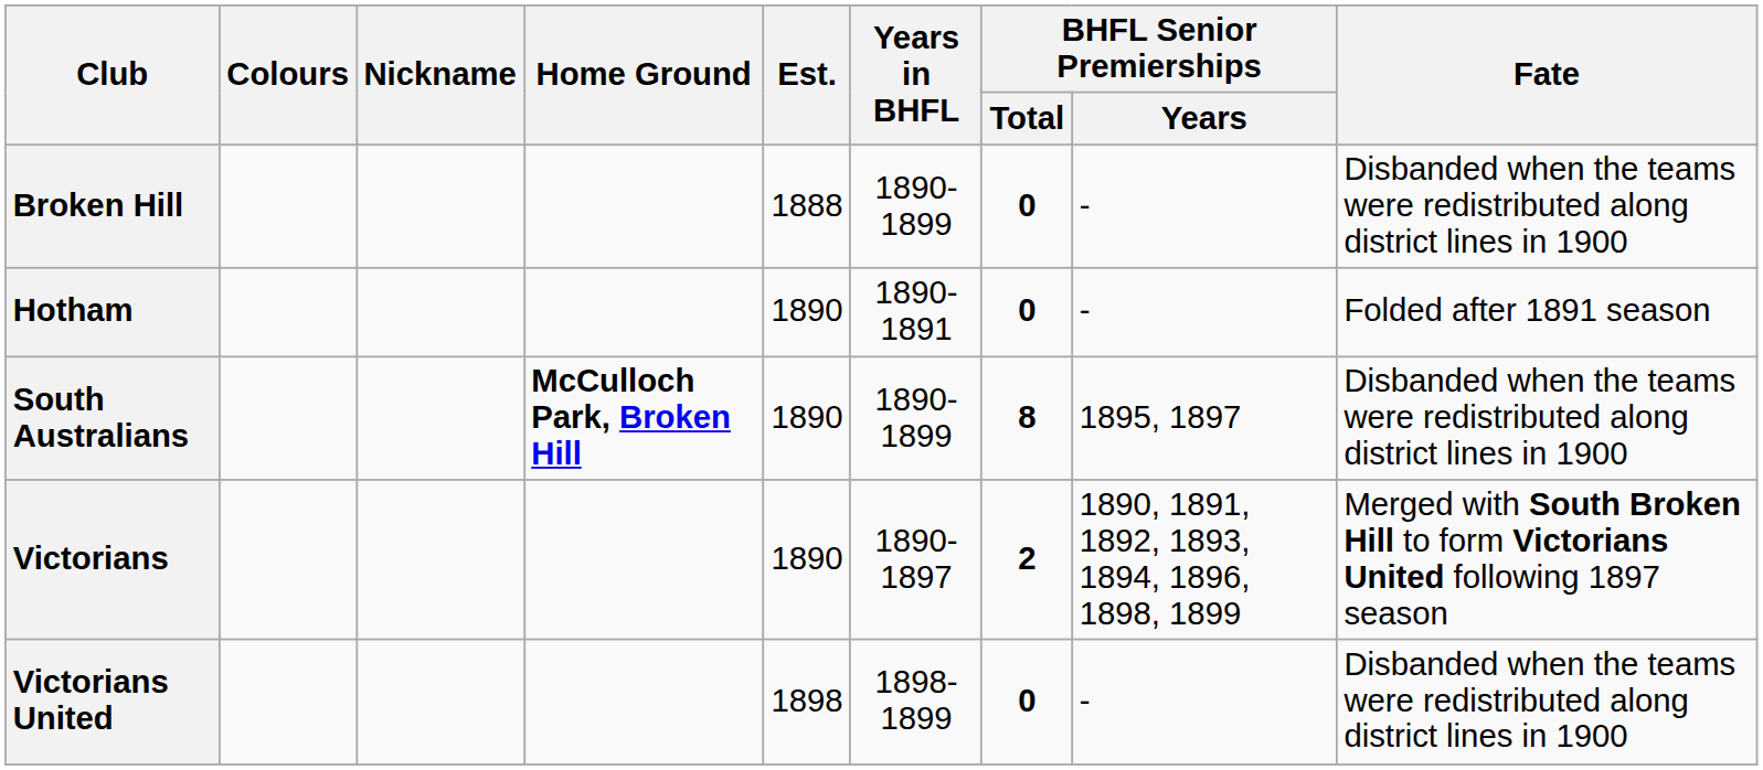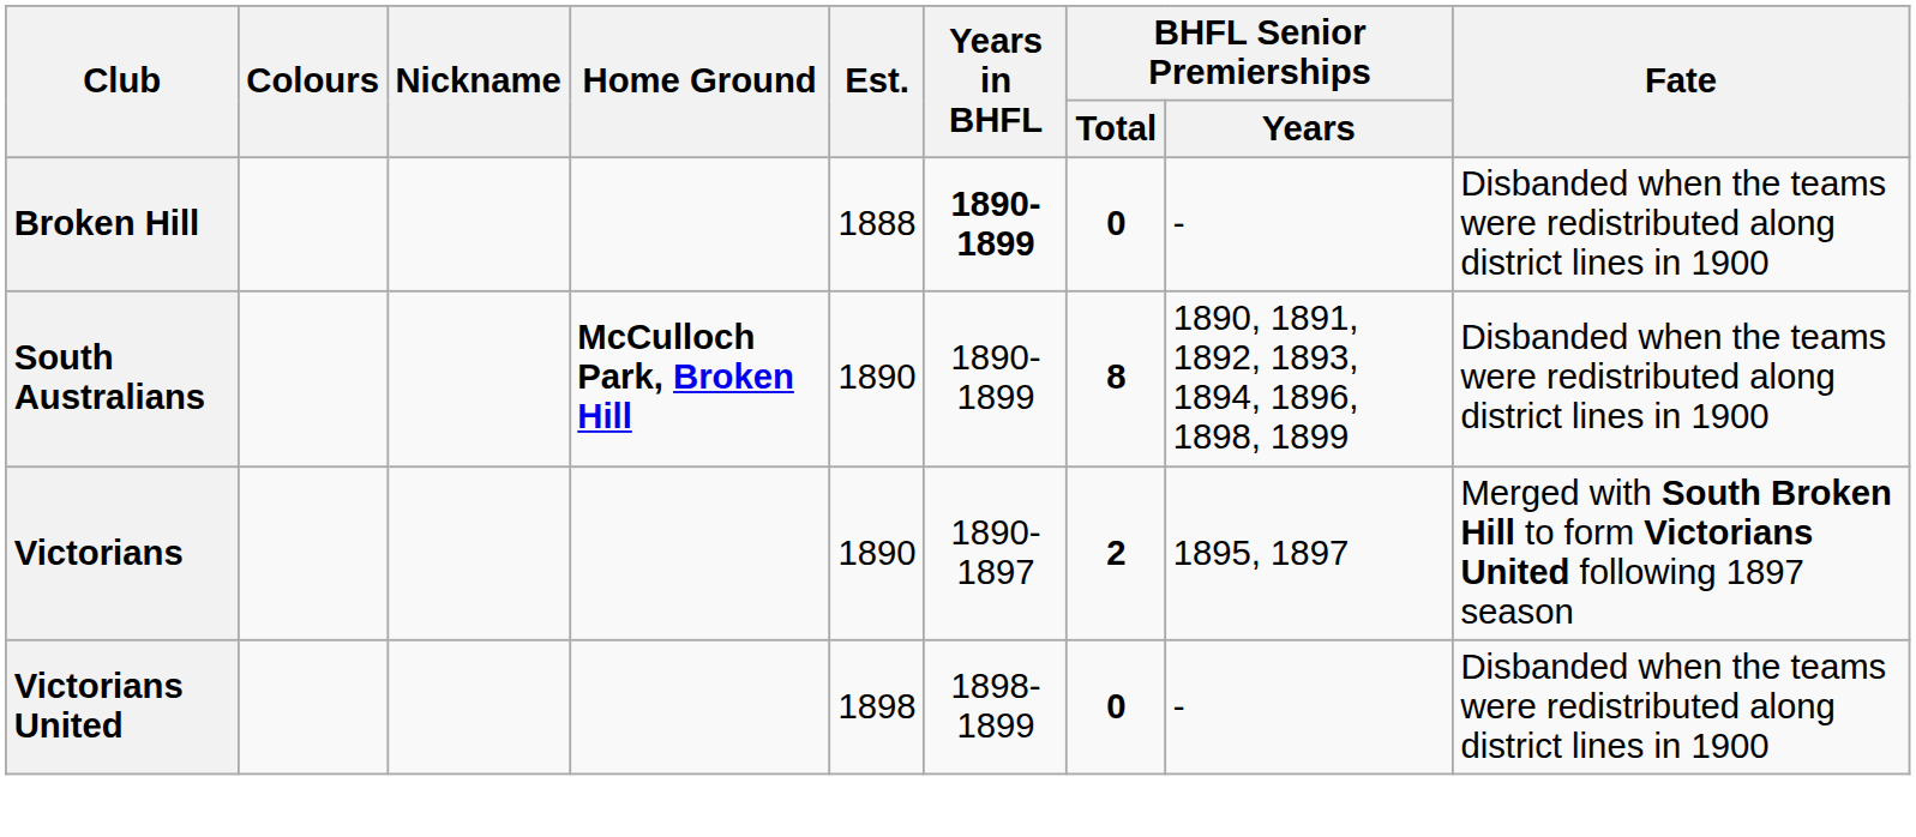Broken Hill | Years in BHFL: normal -> bold
- row: Hotham | 1890 | 1890-1891 | 0 | - | Folded after 1891 season
South Australians | BHFL Senior Premierships / Years: 1895, 1897 -> 1890, 1891, 1892, 1893, 1894, 1896, 1898, 1899
Victorians | BHFL Senior Premierships / Years: 1890, 1891, 1892, 1893, 1894, 1896, 1898, 1899 -> 1895, 1897
